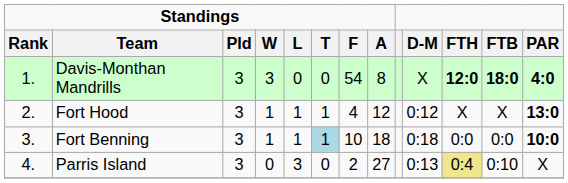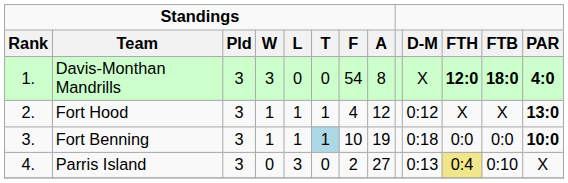Fort Benning | Standings / A: 18 -> 19
